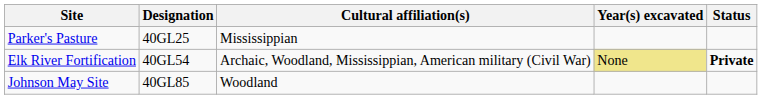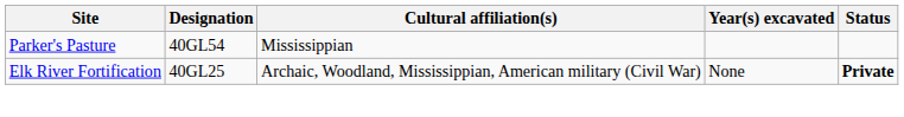Parker's Pasture | Designation: 40GL25 -> 40GL54
Elk River Fortification | Designation: 40GL54 -> 40GL25
Elk River Fortification | Year(s) excavated: khaki background -> no background
- row: Johnson May Site | 40GL85 | Woodland
